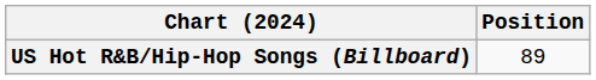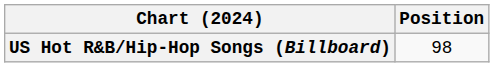US Hot R&B/Hip-Hop Songs (Billboard) | Position: 89 -> 98
